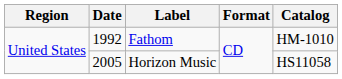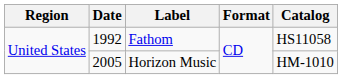Fathom | Catalog: HM-1010 -> HS11058
Horizon Music | Catalog: HS11058 -> HM-1010
